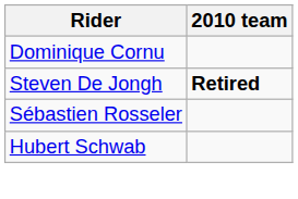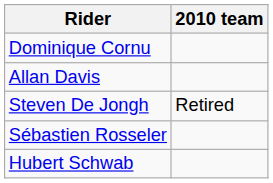+ row: Allan Davis
Steven De Jongh | 2010 team: bold -> normal
